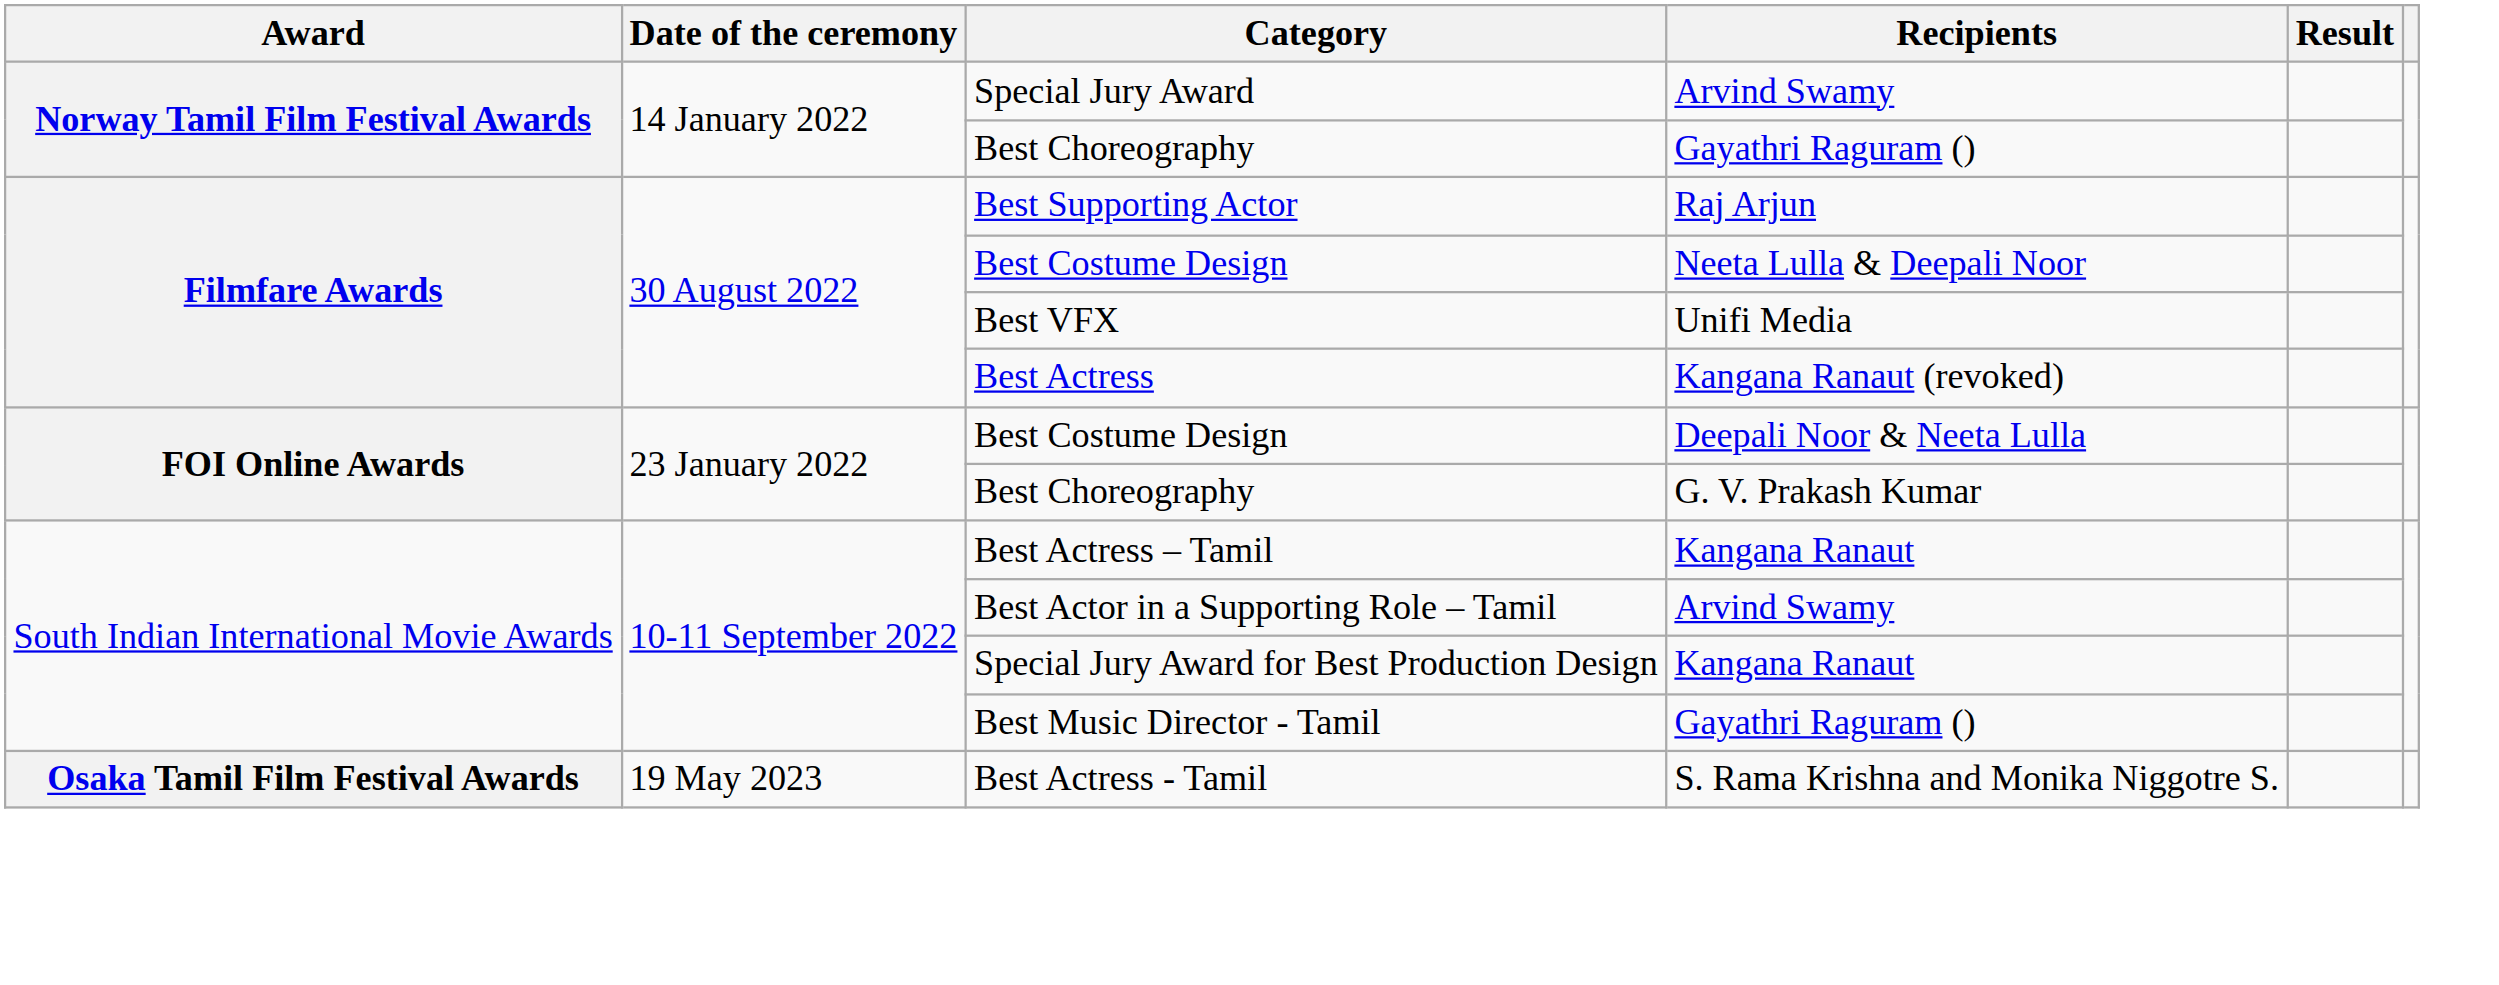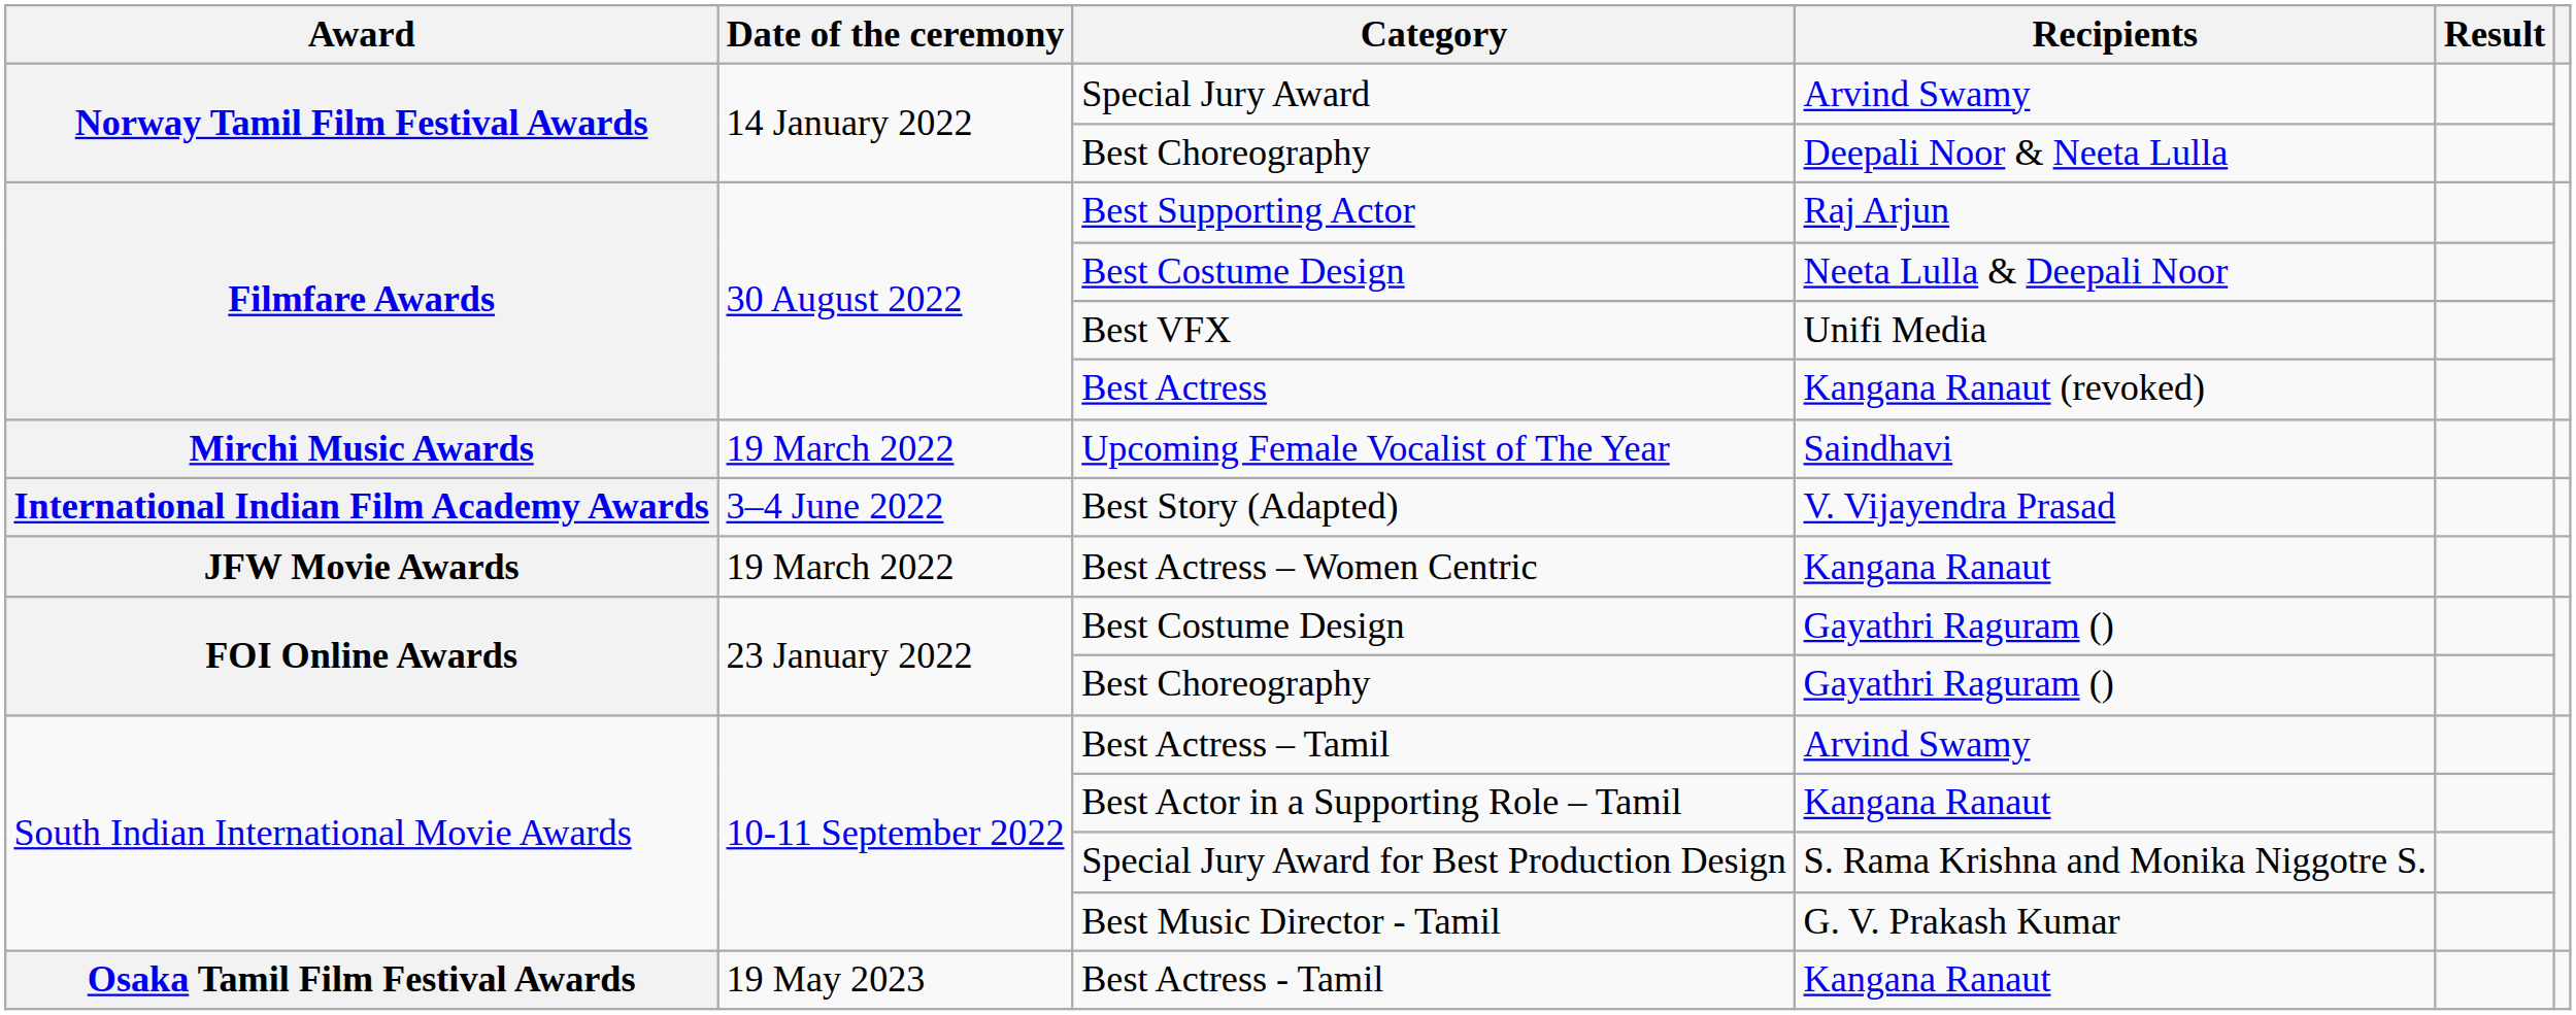Norway Tamil Film Festival Awards / Best Choreography | Recipients: Gayathri Raguram () -> Deepali Noor & Neeta Lulla
+ row: Mirchi Music Awards | 19 March 2022 | Upcoming Female Vocalist of The Year | Saindhavi
+ row: International Indian Film Academy Awards | 3–4 June 2022 | Best Story (Adapted) | V. Vijayendra Prasad
+ row: JFW Movie Awards | 19 March 2022 | Best Actress – Women Centric | Kangana Ranaut
FOI Online Awards / Best Costume Design | Recipients: Deepali Noor & Neeta Lulla -> Gayathri Raguram ()
FOI Online Awards / Best Choreography | Recipients: G. V. Prakash Kumar -> Gayathri Raguram ()
Best Actress – Tamil | Recipients: Kangana Ranaut -> Arvind Swamy
Best Actor in a Supporting Role – Tamil | Recipients: Arvind Swamy -> Kangana Ranaut
Special Jury Award for Best Production Design | Recipients: Kangana Ranaut -> S. Rama Krishna and Monika Niggotre S.
Best Music Director - Tamil | Recipients: Gayathri Raguram () -> G. V. Prakash Kumar
Best Actress - Tamil | Recipients: S. Rama Krishna and Monika Niggotre S. -> Kangana Ranaut
